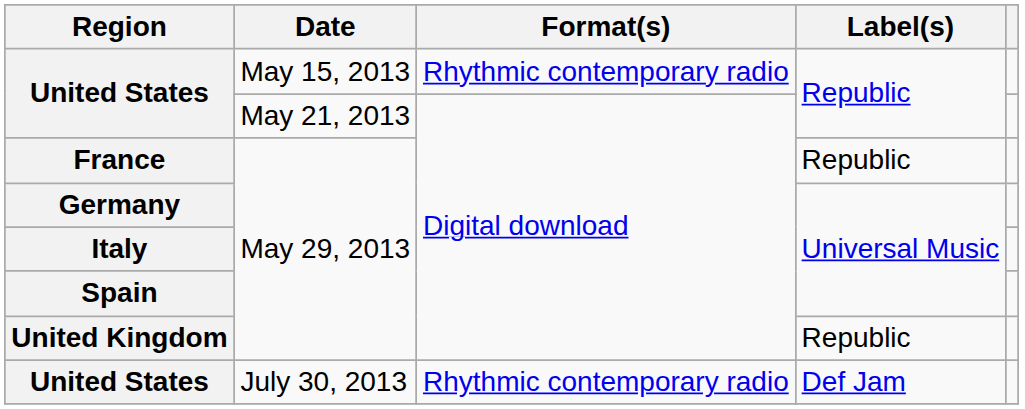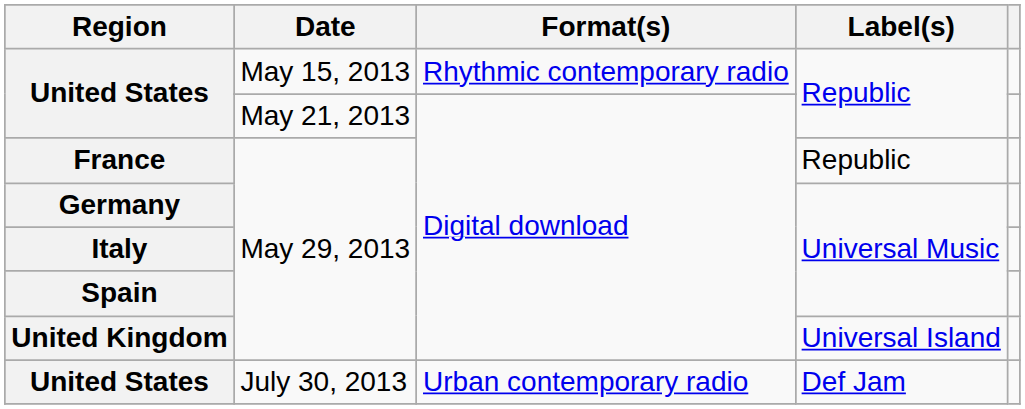United Kingdom | Label(s): Republic -> Universal Island
United States / July 30, 2013 | Format(s): Rhythmic contemporary radio -> Urban contemporary radio
